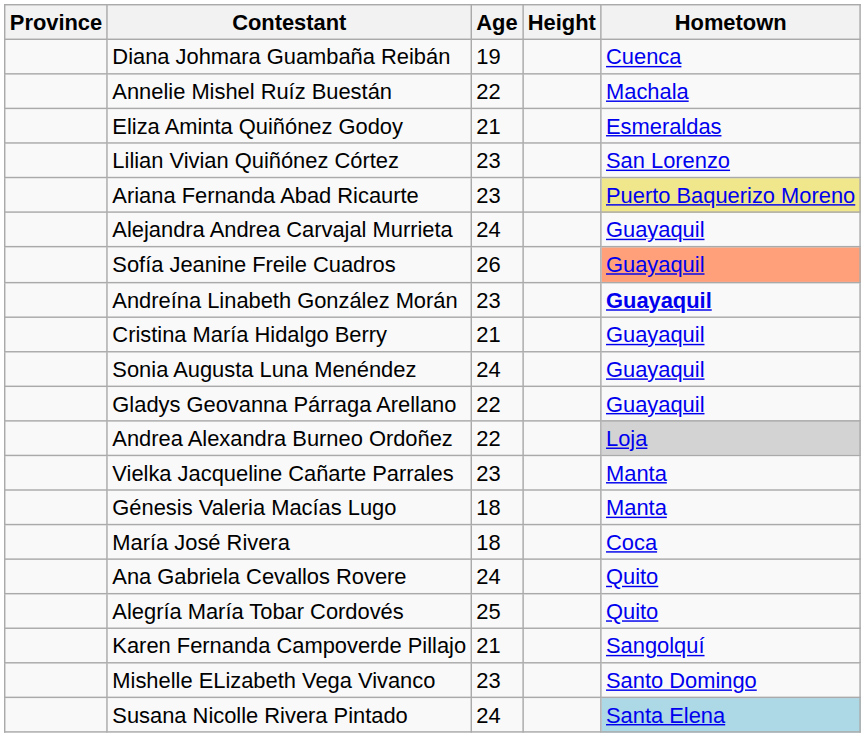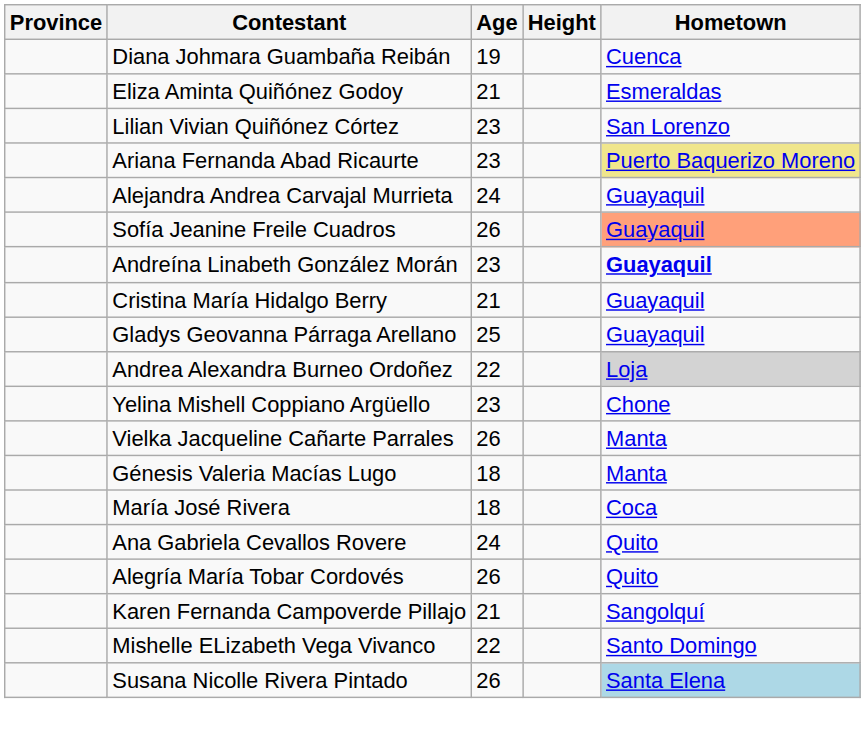- row: Annelie Mishel Ruíz Buestán | 22 | Machala
- row: Sonia Augusta Luna Menéndez | 24 | Guayaquil
Gladys Geovanna Párraga Arellano | Age: 22 -> 25
+ row: Yelina Mishell Coppiano Argüello | 23 | Chone
Vielka Jacqueline Cañarte Parrales | Age: 23 -> 26
Alegría María Tobar Cordovés | Age: 25 -> 26
Mishelle ELizabeth Vega Vivanco | Age: 23 -> 22
Susana Nicolle Rivera Pintado | Age: 24 -> 26
